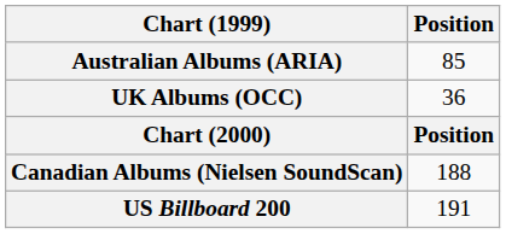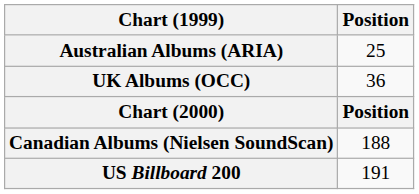Australian Albums (ARIA) | Position: 85 -> 25
